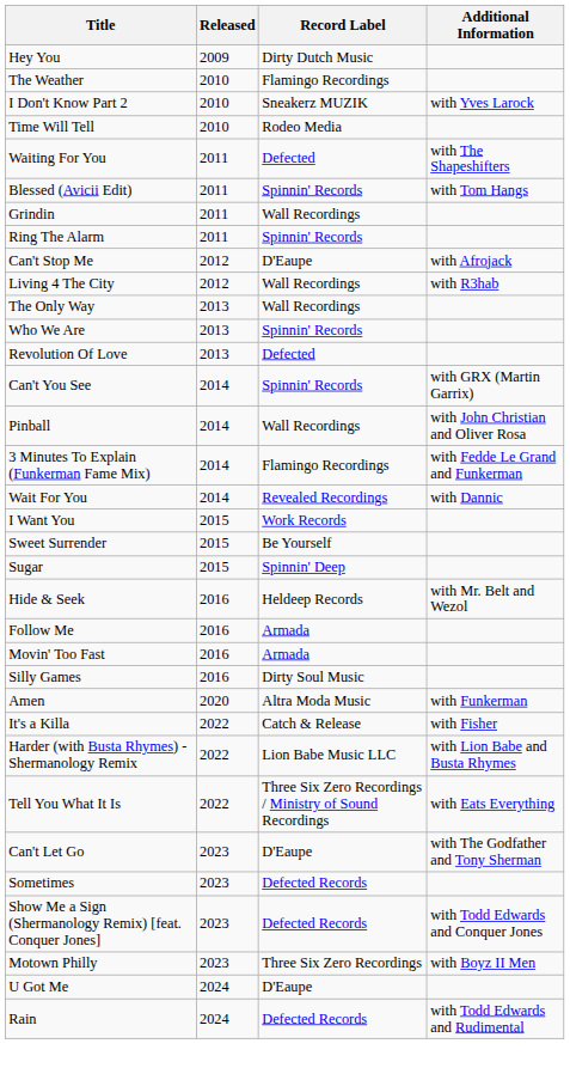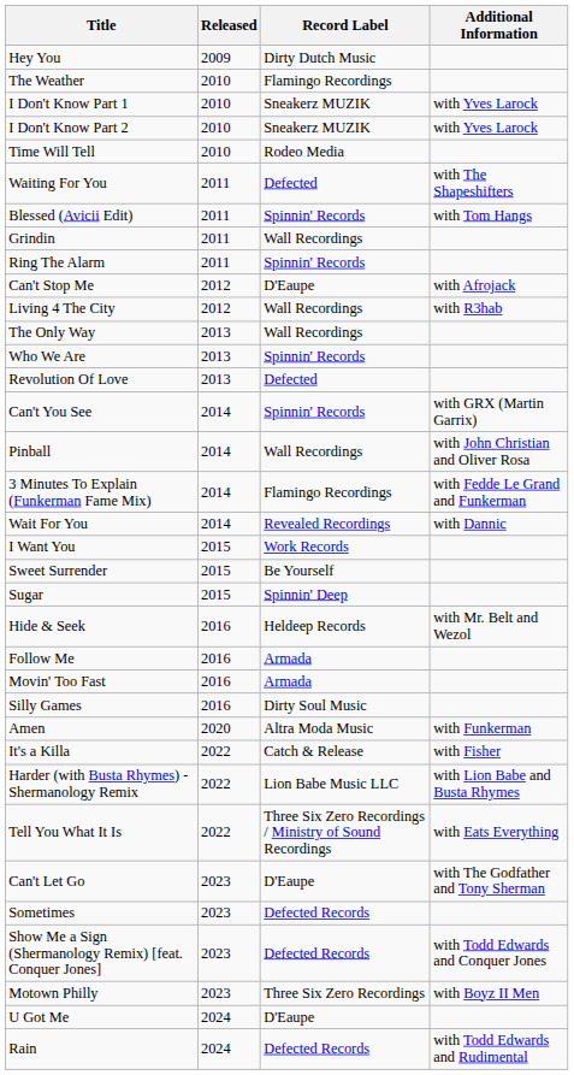+ row: I Don't Know Part 1 | 2010 | Sneakerz MUZIK | with Yves Larock
